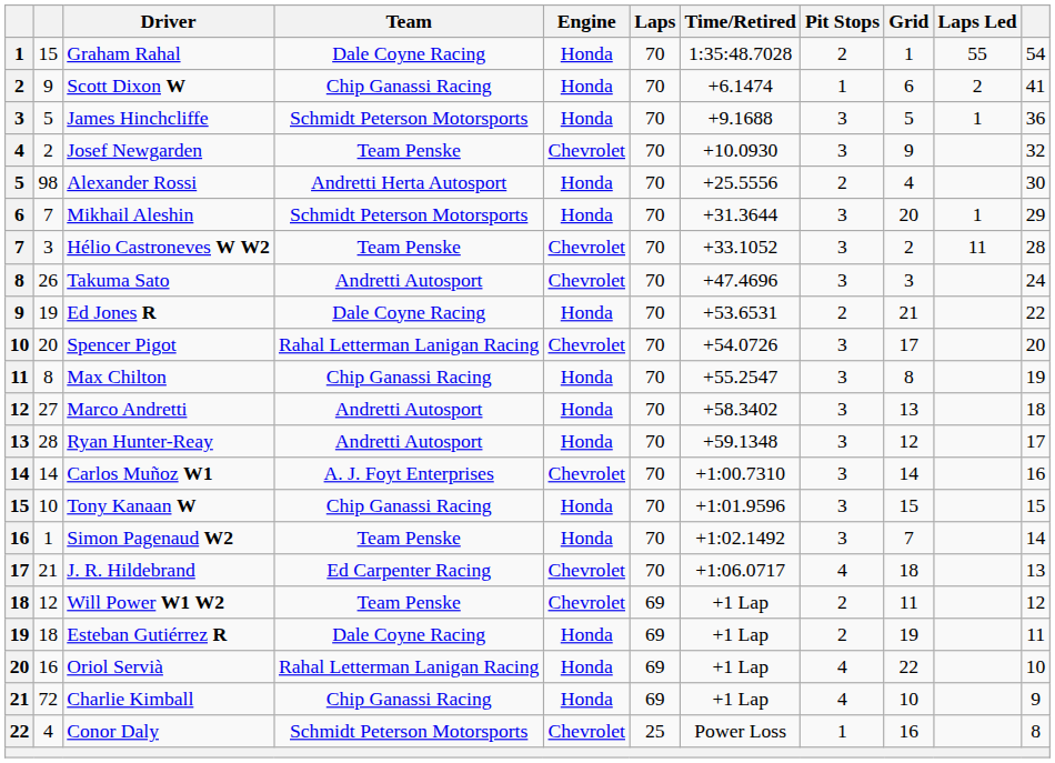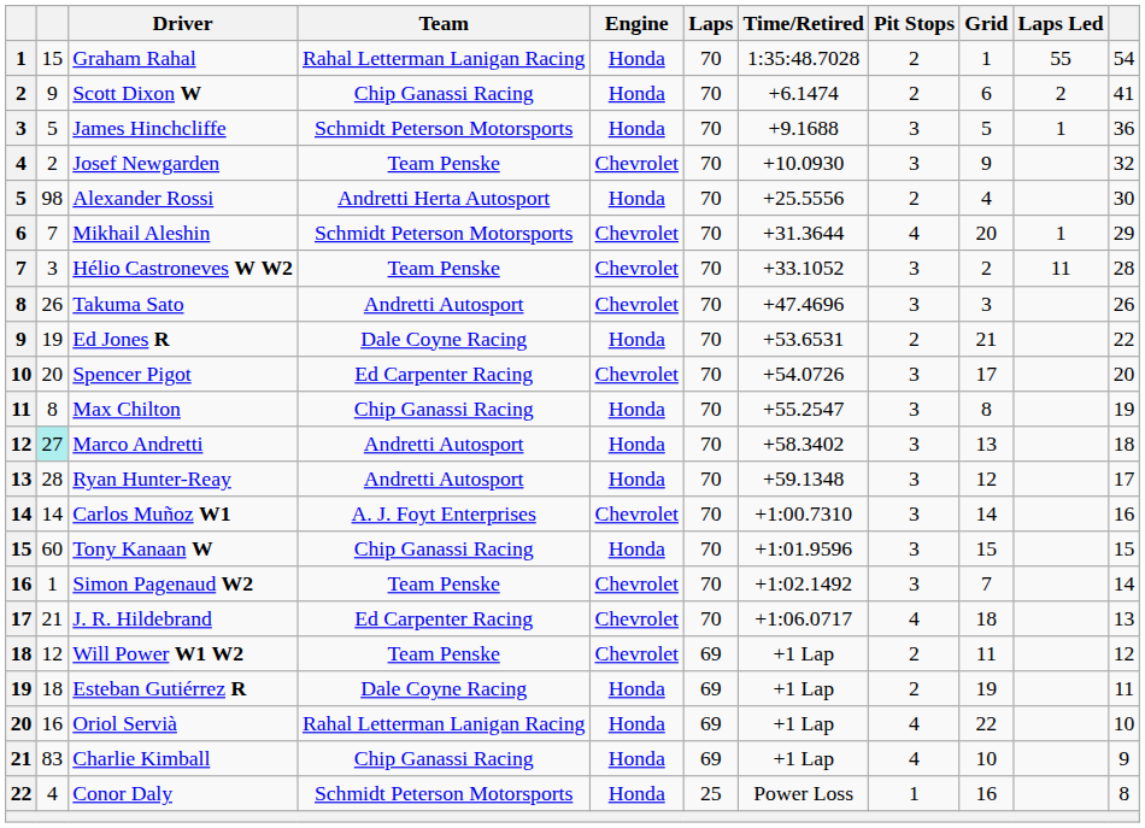Graham Rahal | Team: Dale Coyne Racing -> Rahal Letterman Lanigan Racing
Scott Dixon W | Pit Stops: 1 -> 2
Mikhail Aleshin | Engine: Honda -> Chevrolet
Mikhail Aleshin | Pit Stops: 3 -> 4
Takuma Sato | column 11: 24 -> 26
Spencer Pigot | Team: Rahal Letterman Lanigan Racing -> Ed Carpenter Racing
Marco Andretti | column 2: no background -> paleturquoise background
Tony Kanaan W | column 2: 10 -> 60
Simon Pagenaud W2 | Engine: Honda -> Chevrolet
Charlie Kimball | column 2: 72 -> 83
Conor Daly | Engine: Chevrolet -> Honda
